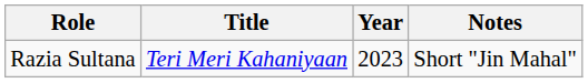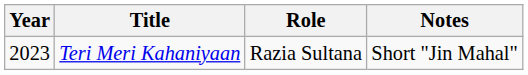columns swapped: Year <-> Role
